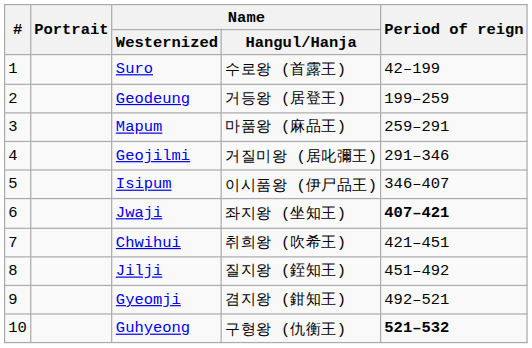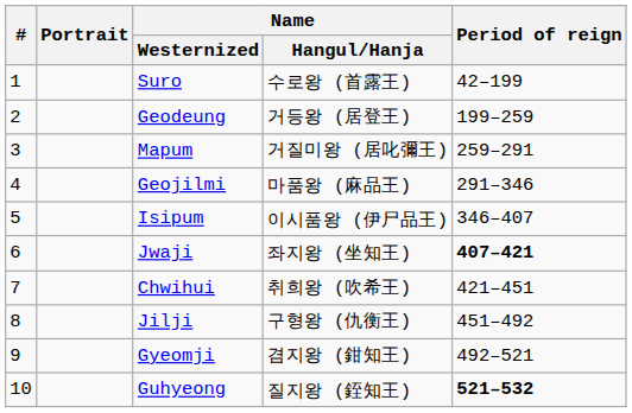Mapum | Name / Hangul/Hanja: 마품왕 (麻品王) -> 거질미왕 (居叱彌王)
Geojilmi | Name / Hangul/Hanja: 거질미왕 (居叱彌王) -> 마품왕 (麻品王)
Jilji | Name / Hangul/Hanja: 질지왕 (銍知王) -> 구형왕 (仇衡王)
Guhyeong | Name / Hangul/Hanja: 구형왕 (仇衡王) -> 질지왕 (銍知王)
